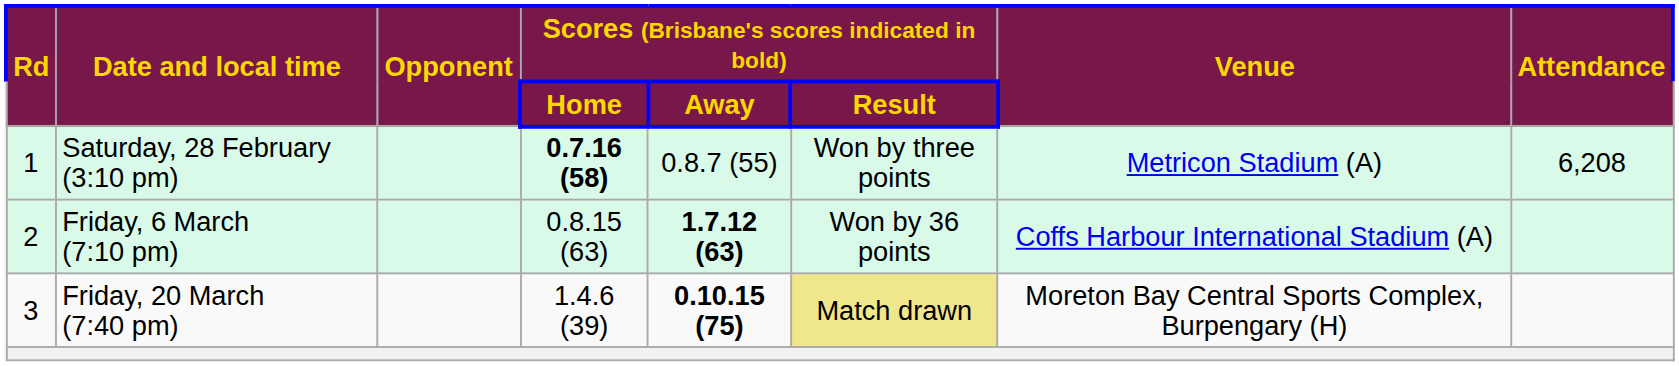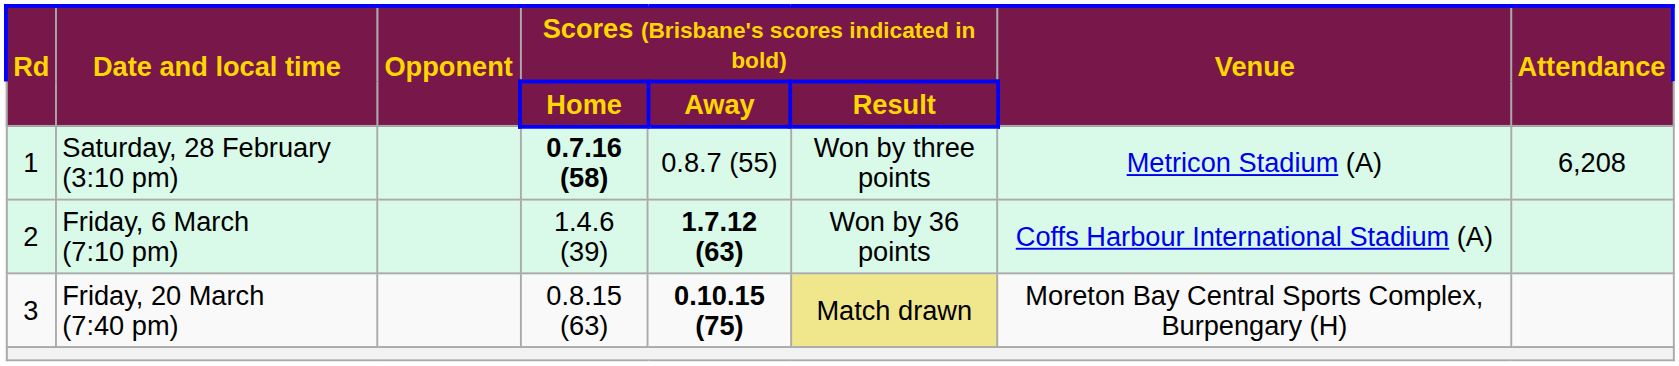Friday, 6 March (7:10 pm) | column 4: 0.8.15 (63) -> 1.4.6 (39)
Friday, 20 March (7:40 pm) | column 4: 1.4.6 (39) -> 0.8.15 (63)
